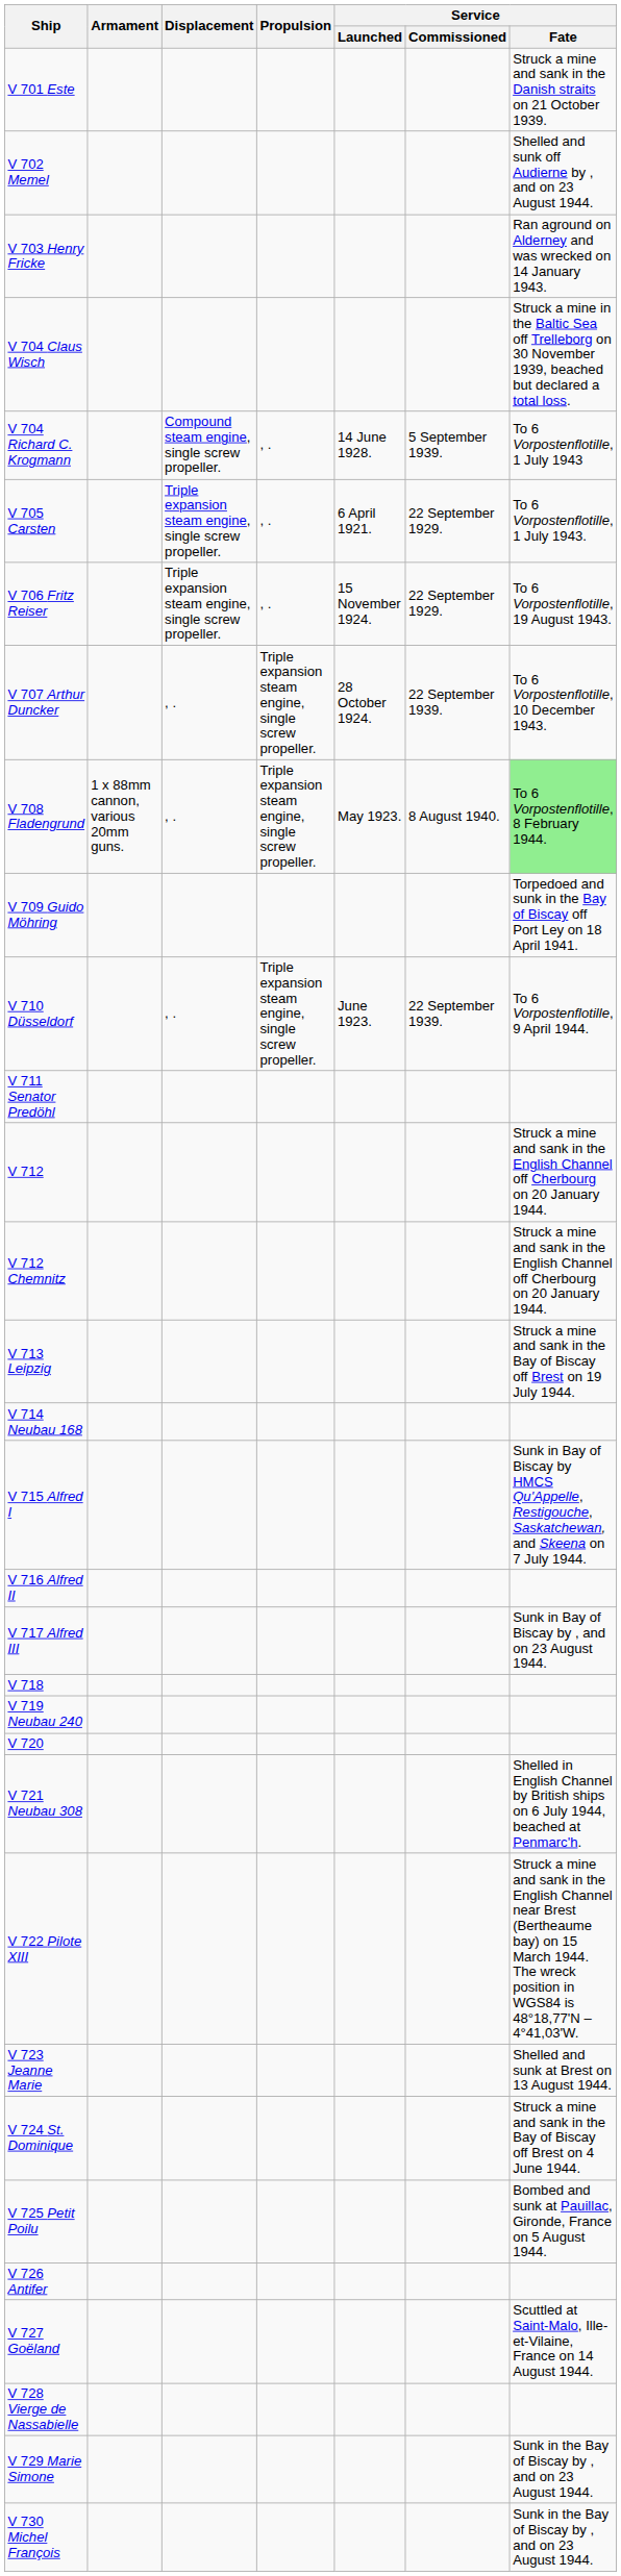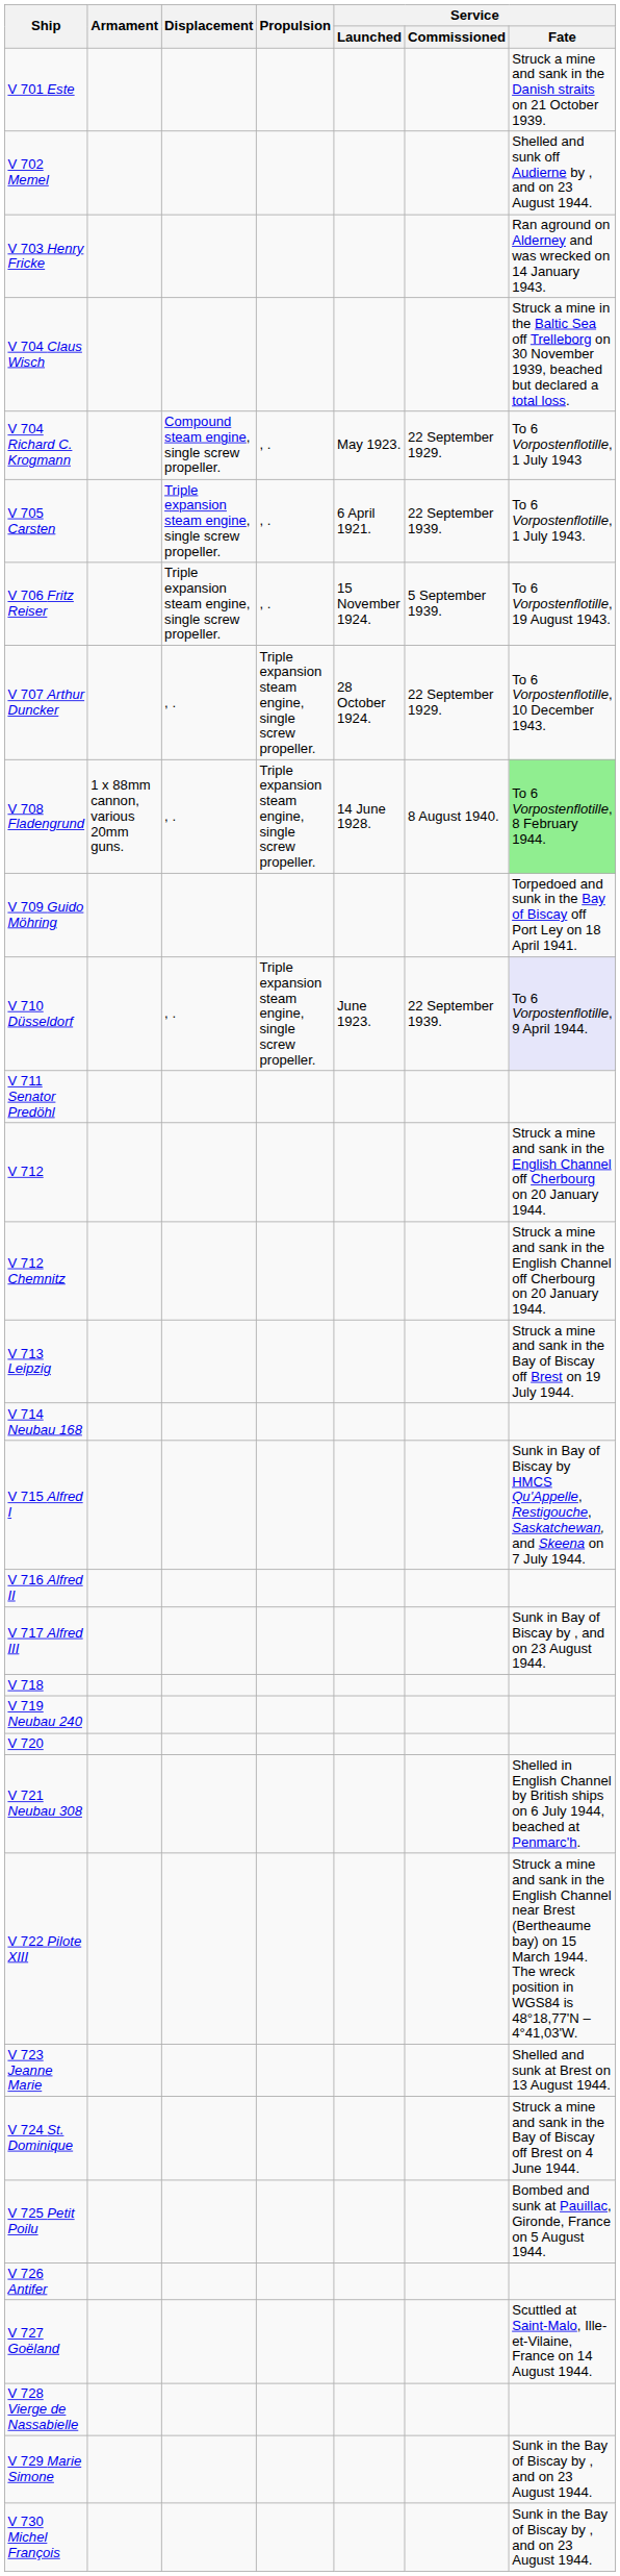V 704 Richard C. Krogmann | Service / Launched: 14 June 1928. -> May 1923.
V 704 Richard C. Krogmann | Service / Commissioned: 5 September 1939. -> 22 September 1929.
V 705 Carsten | Service / Commissioned: 22 September 1929. -> 22 September 1939.
V 706 Fritz Reiser | Service / Commissioned: 22 September 1929. -> 5 September 1939.
V 707 Arthur Duncker | Service / Commissioned: 22 September 1939. -> 22 September 1929.
V 708 Fladengrund | Service / Launched: May 1923. -> 14 June 1928.
V 710 Düsseldorf | Service / Fate: no background -> lavender background
